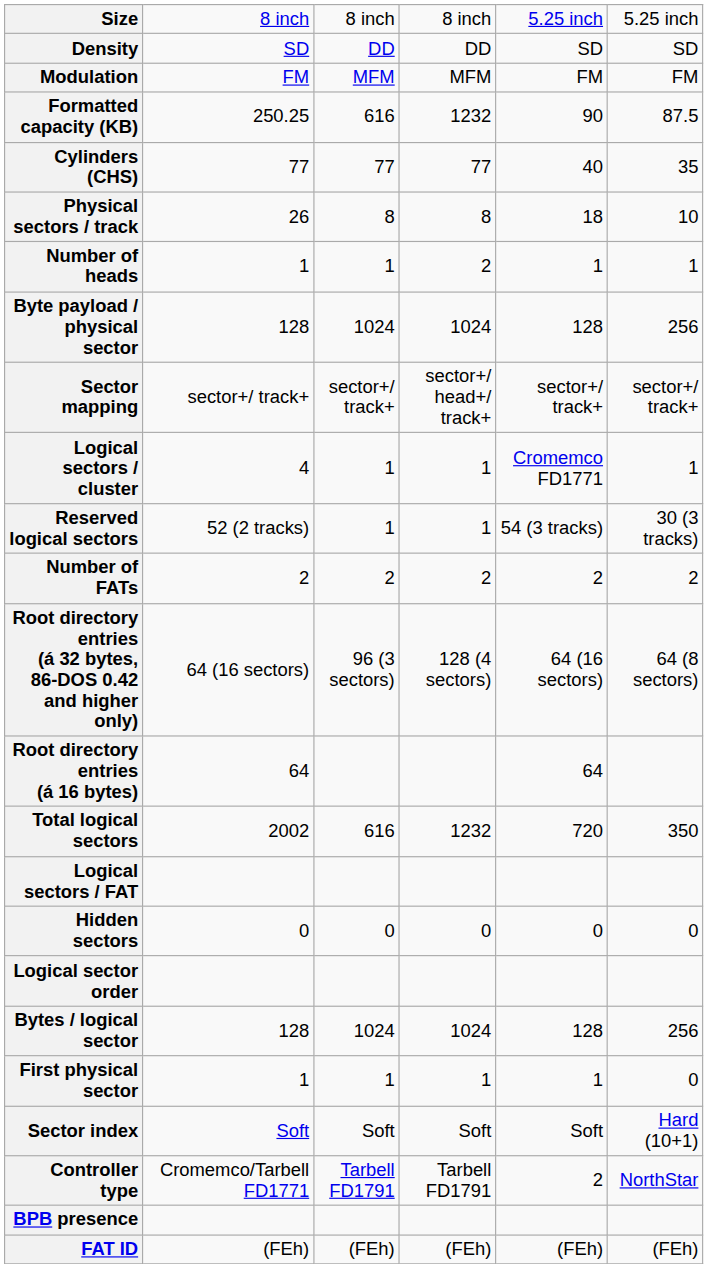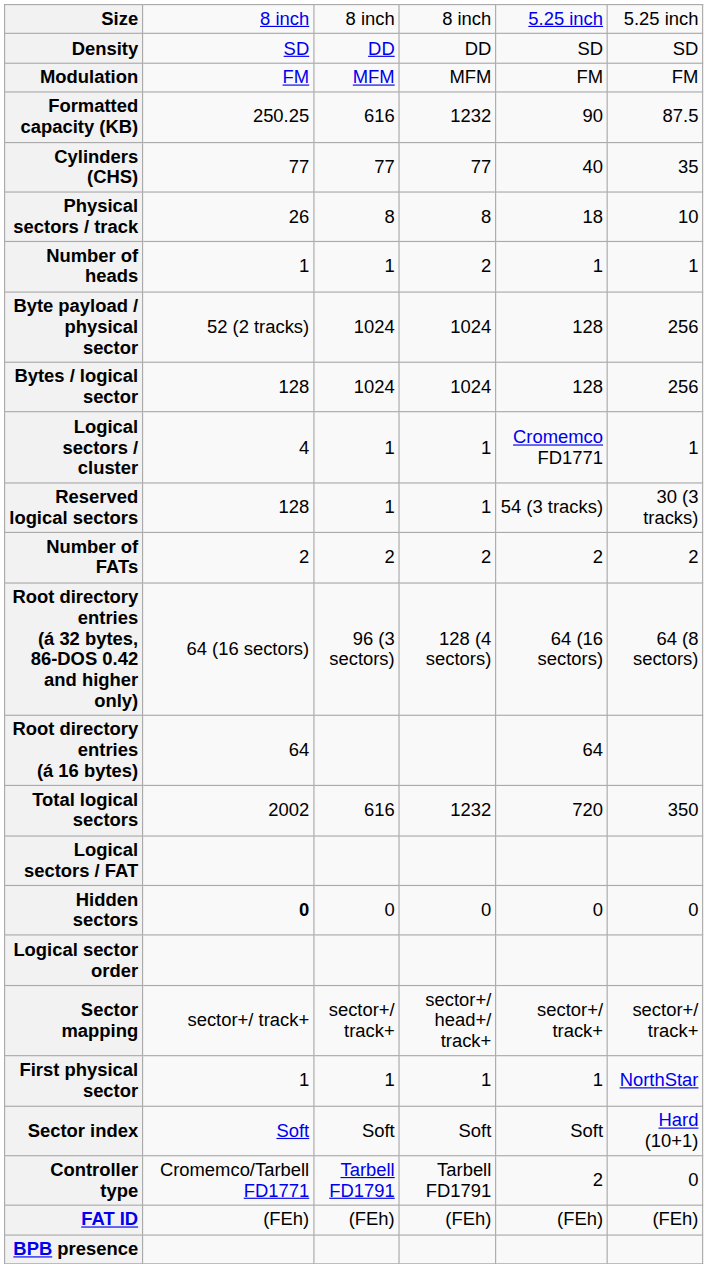Byte payload / physical sector | column 2: 128 -> 52 (2 tracks)
rows swapped: Bytes / logical sector <-> Sector mapping
Reserved logical sectors | column 2: 52 (2 tracks) -> 128
Hidden sectors | column 2: normal -> bold
First physical sector | column 6: 0 -> NorthStar
Controller type | column 6: NorthStar -> 0
rows swapped: FAT ID <-> BPB presence
